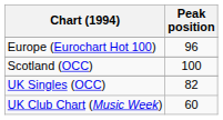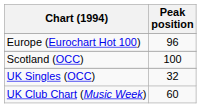UK Singles (OCC) | Peak position: 82 -> 32
